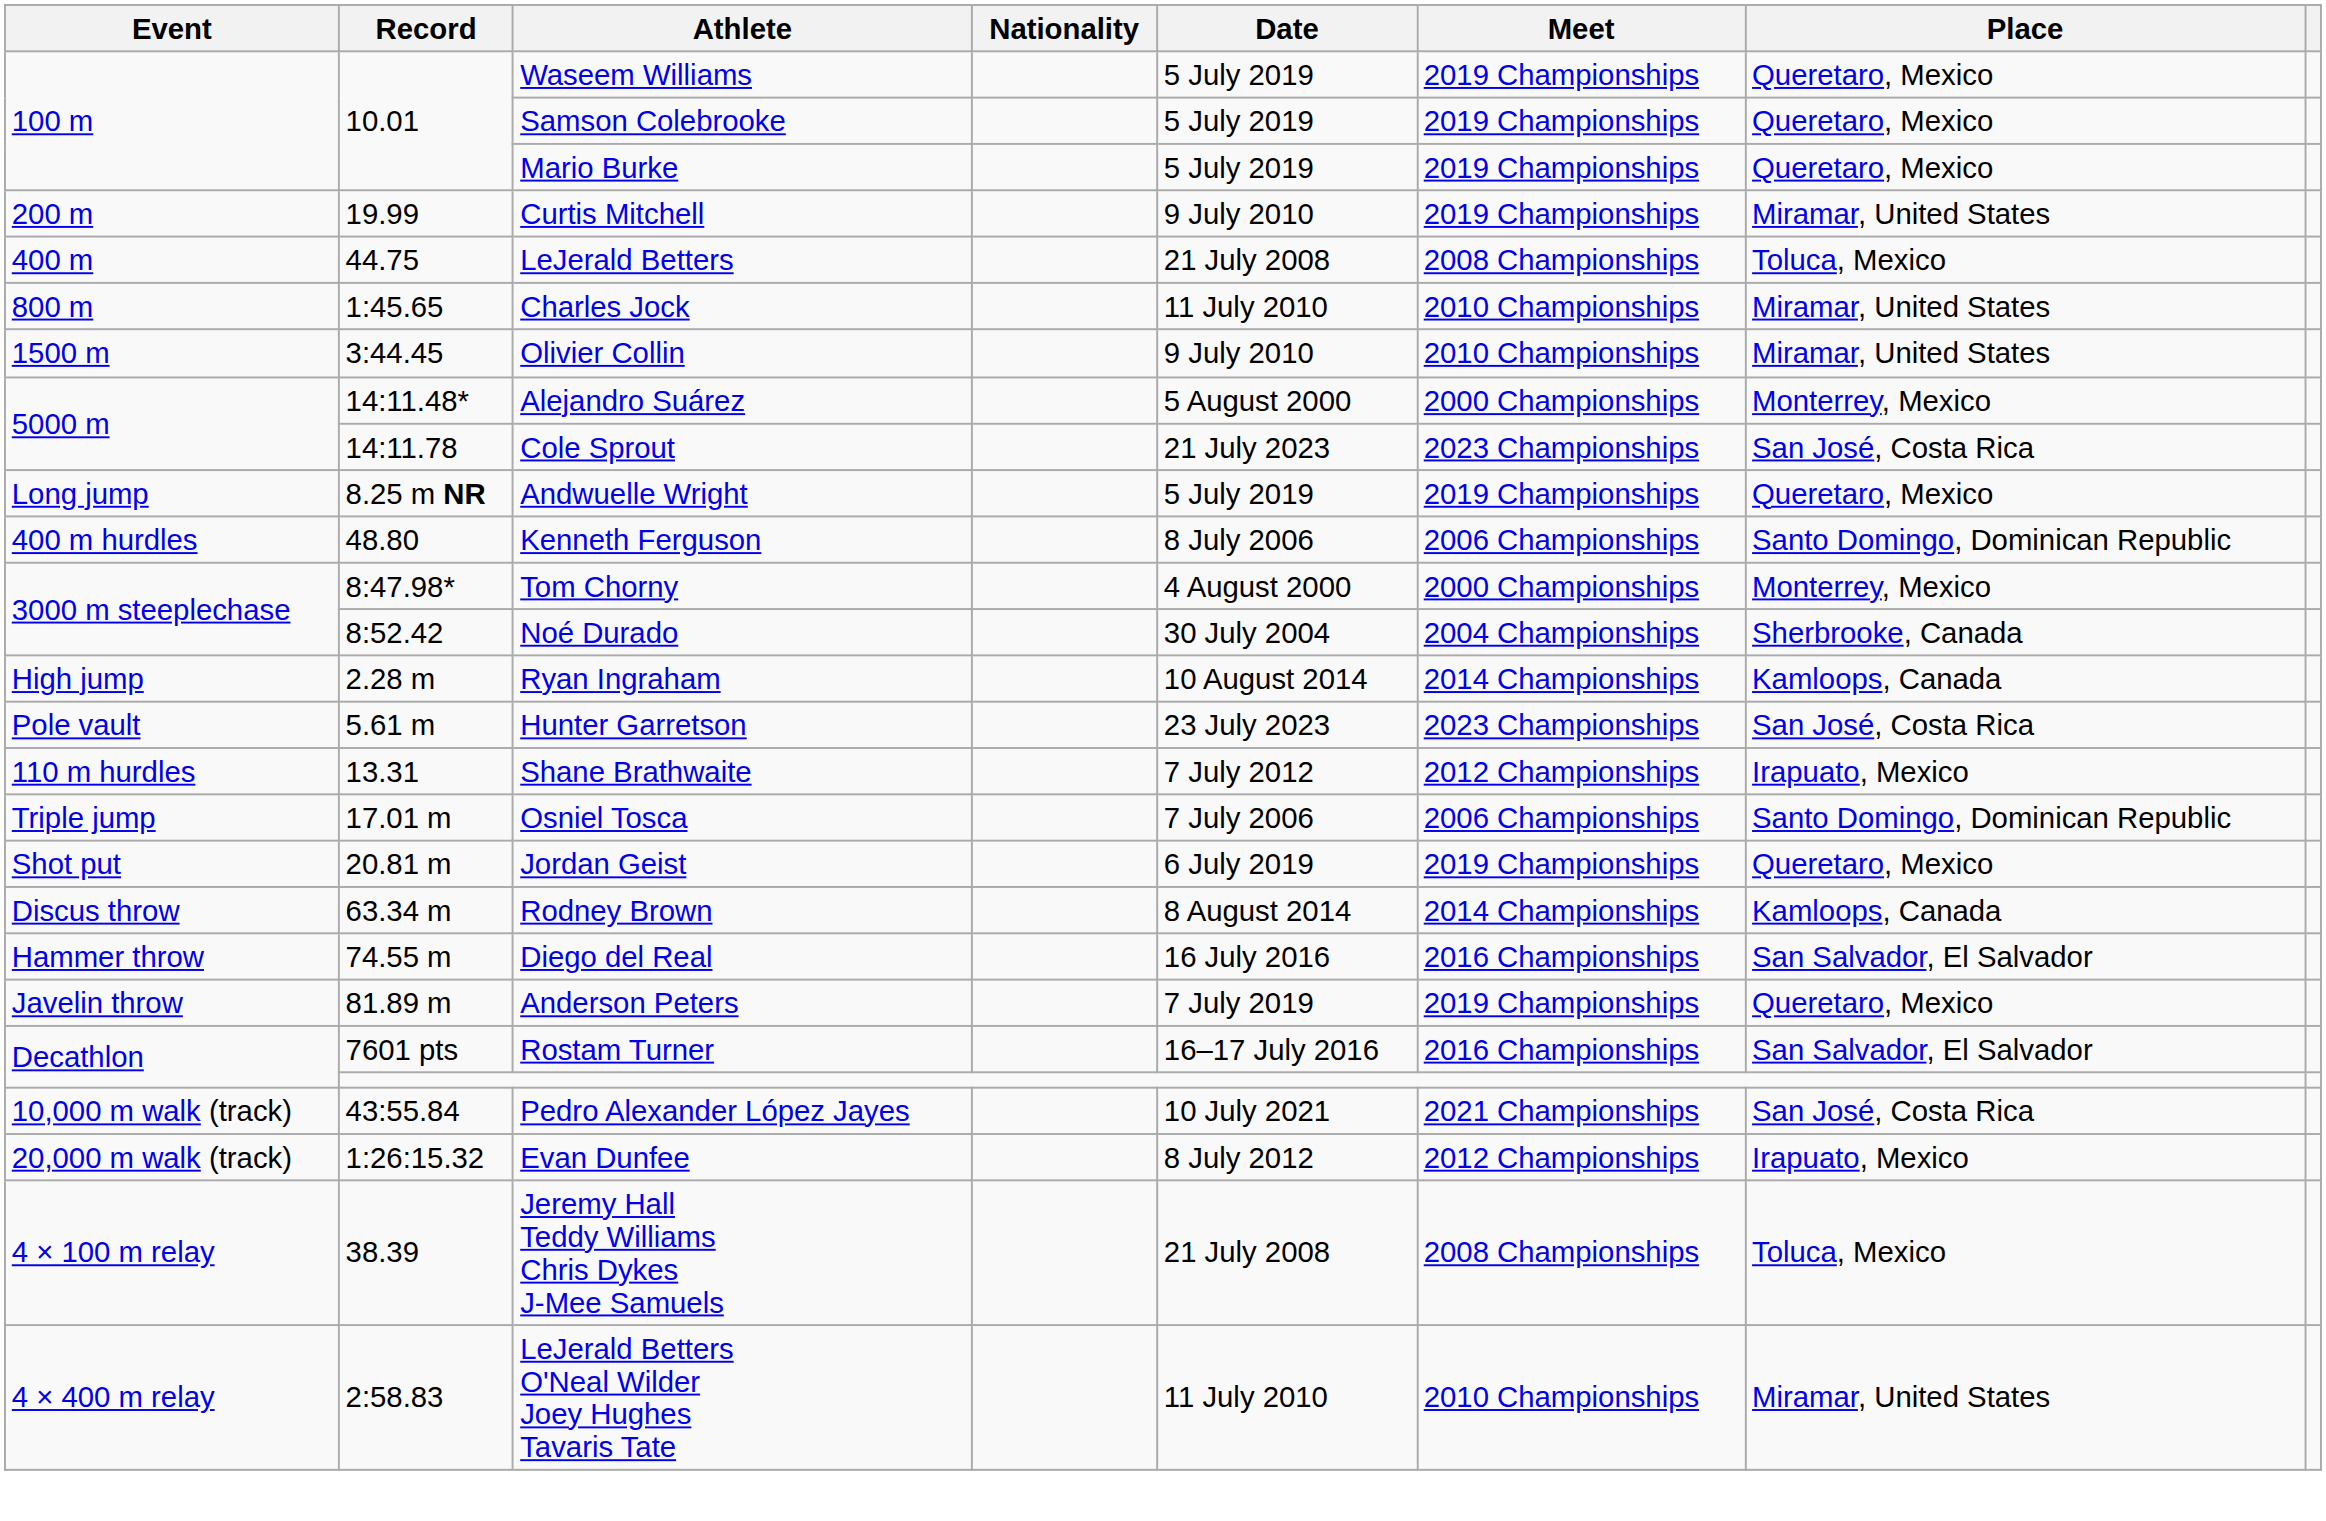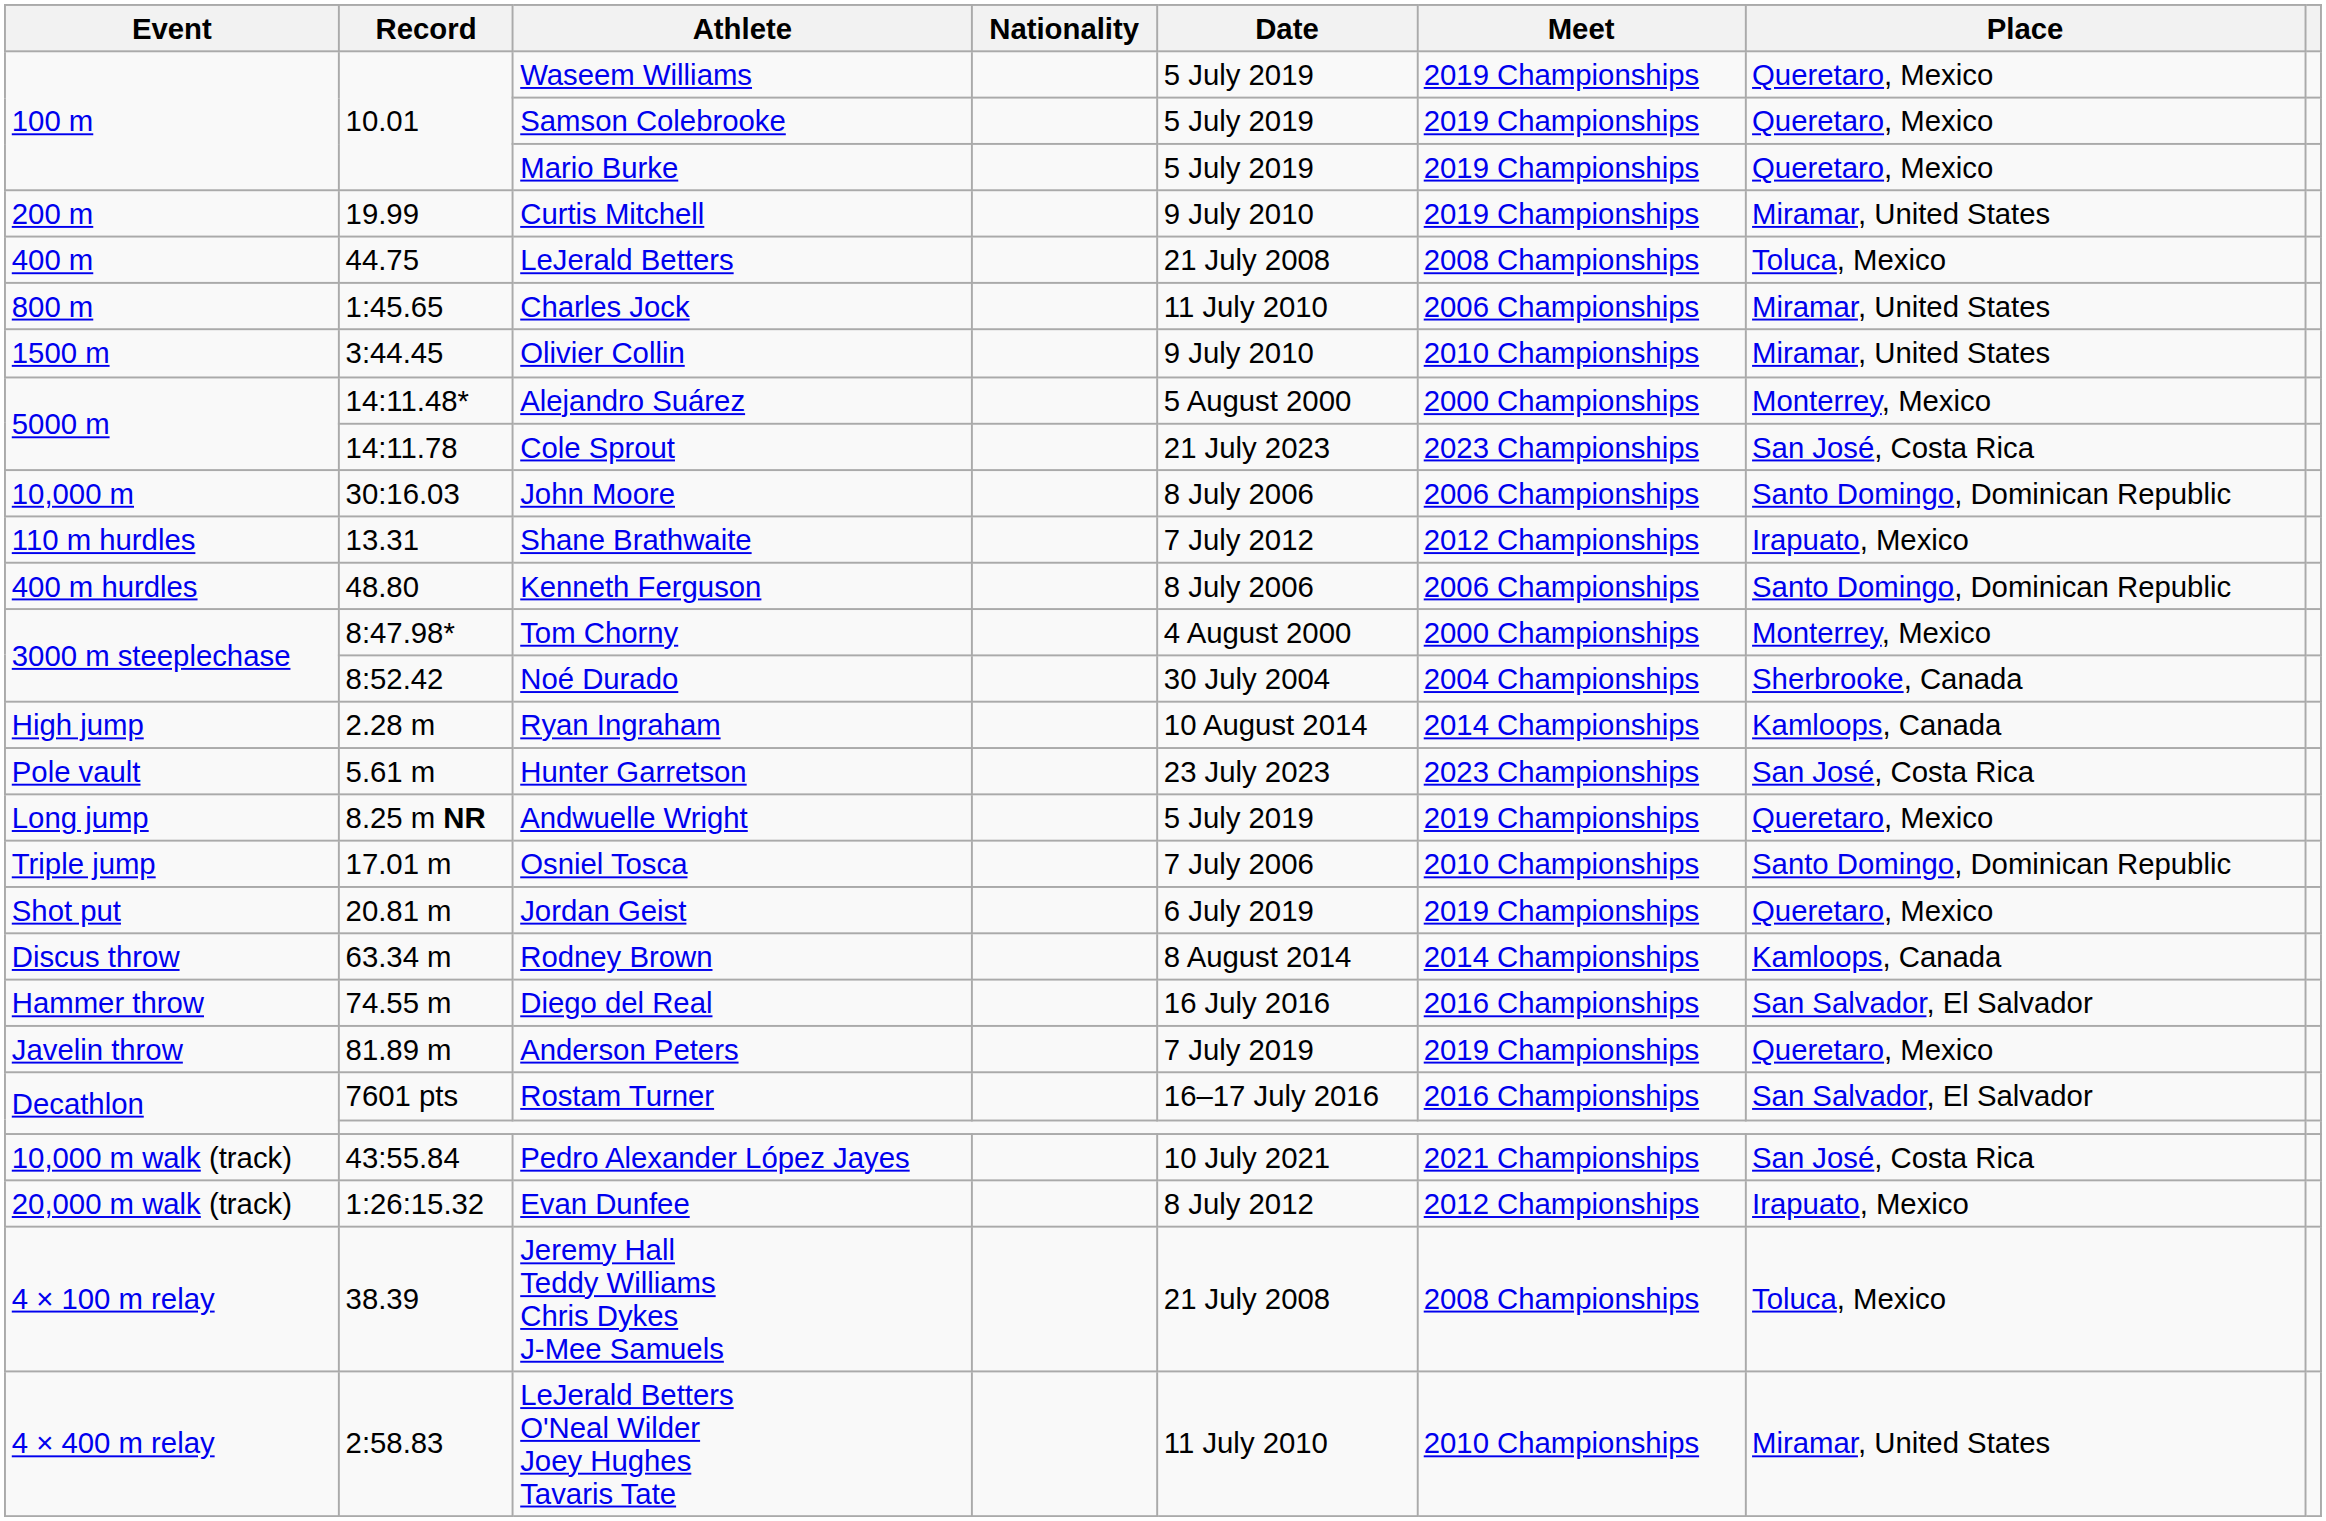Charles Jock | Meet: 2010 Championships -> 2006 Championships
+ row: 10,000 m | 30:16.03 | John Moore | 8 July 2006 | 2006 Championships | Santo Domingo, Dominican Republic
rows swapped: Shane Brathwaite <-> Andwuelle Wright
Osniel Tosca | Meet: 2006 Championships -> 2010 Championships
